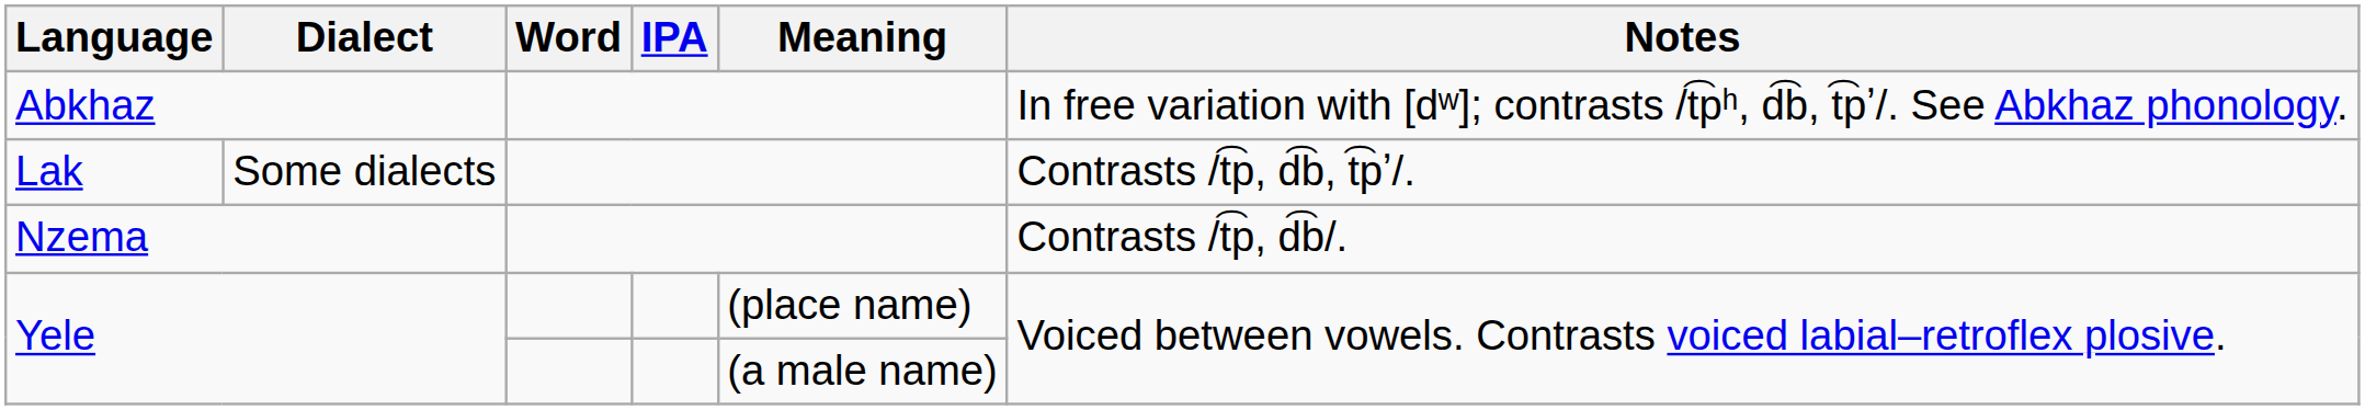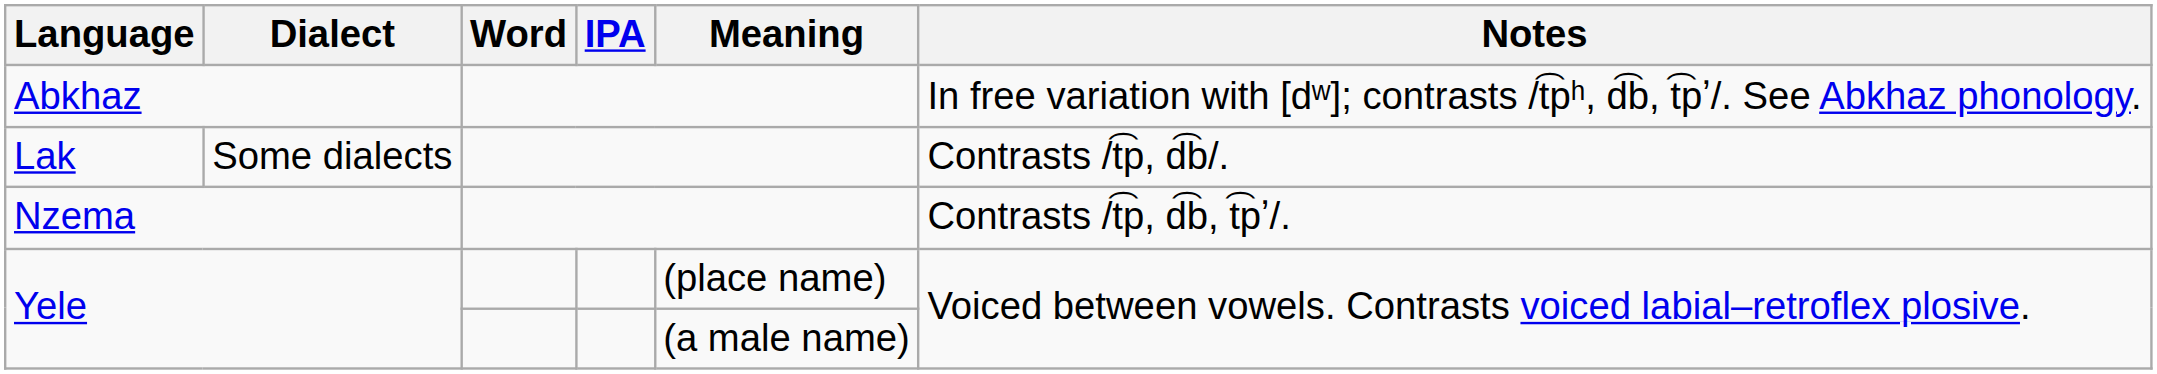Lak | Notes: Contrasts /t͡p, d͡b, t͡pʼ/. -> Contrasts /t͡p, d͡b/.
Nzema | Notes: Contrasts /t͡p, d͡b/. -> Contrasts /t͡p, d͡b, t͡pʼ/.
